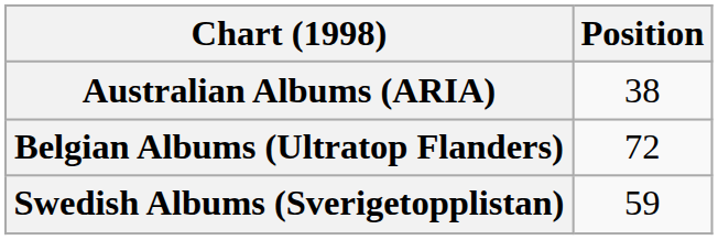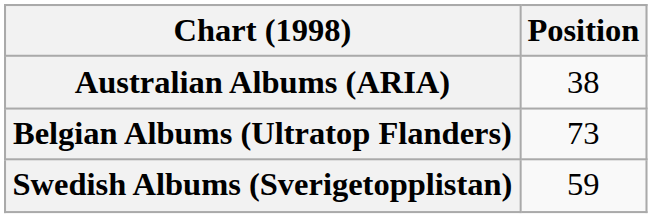Belgian Albums (Ultratop Flanders) | Position: 72 -> 73
